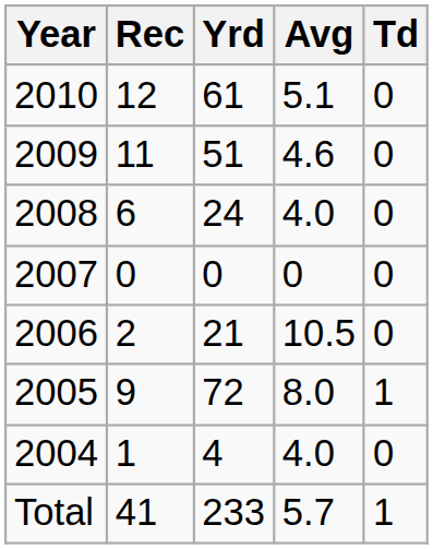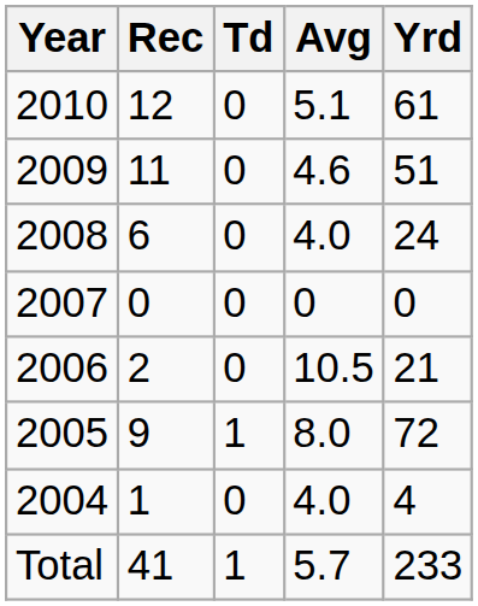columns swapped: Yrd <-> Td
